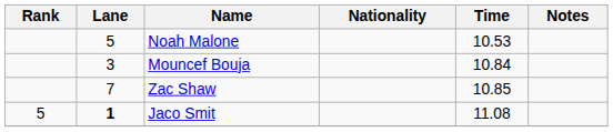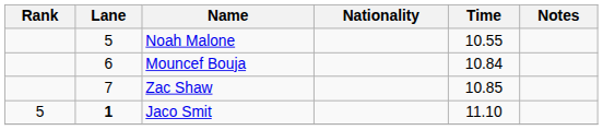Noah Malone | Time: 10.53 -> 10.55
Mouncef Bouja | Lane: 3 -> 6
Jaco Smit | Time: 11.08 -> 11.10
